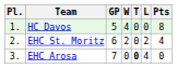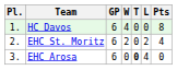HC Davos | GP: 5 -> 6
EHC Arosa | GP: 7 -> 6
